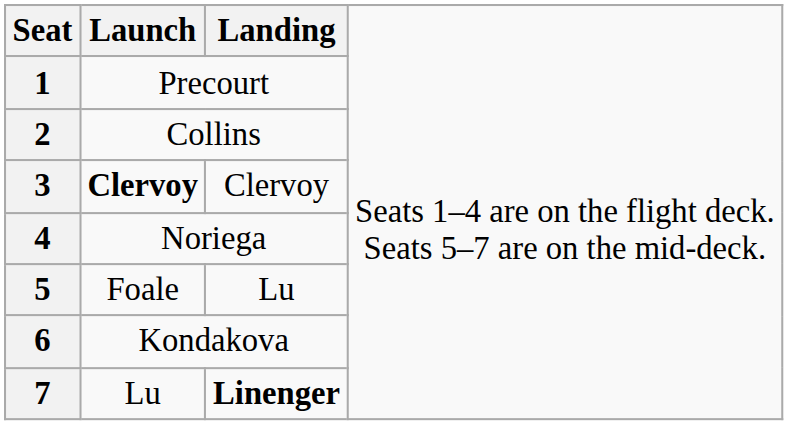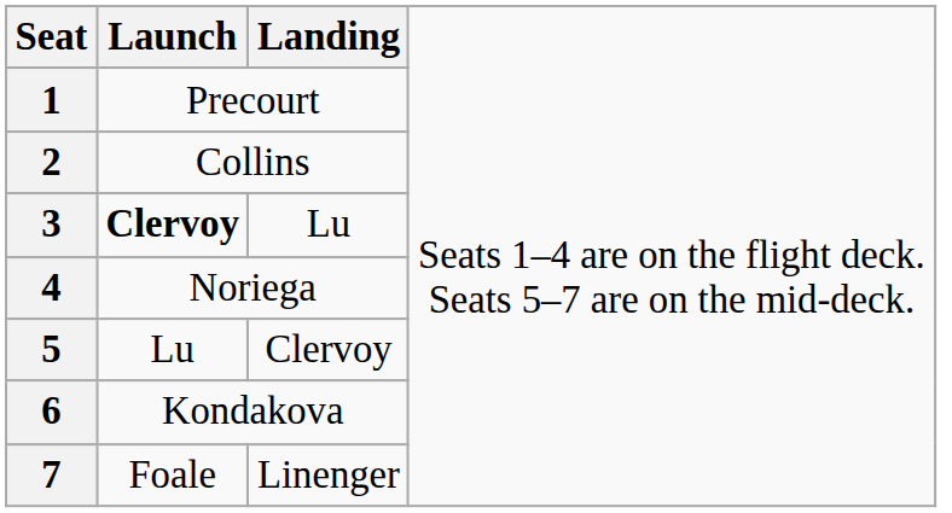3 | column 3: Clervoy -> Lu
5 | column 2: Foale -> Lu
5 | column 3: Lu -> Clervoy
7 | column 2: Lu -> Foale
7 | column 3: bold -> normal
